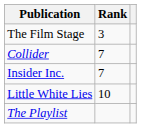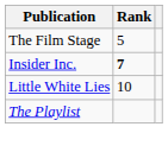The Film Stage | Rank: 3 -> 5
- row: Collider | 7
Insider Inc. | Rank: normal -> bold
